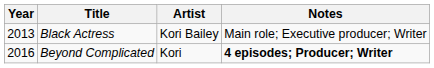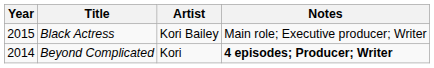Black Actress | Year: 2013 -> 2015
Beyond Complicated | Year: 2016 -> 2014
